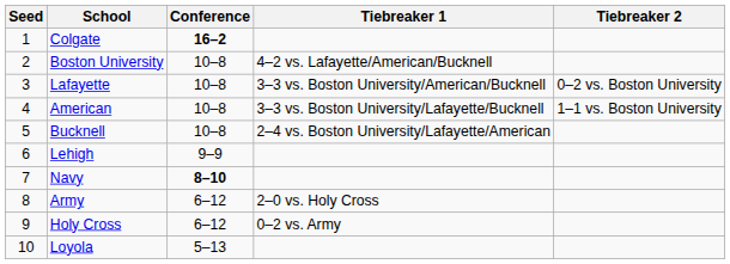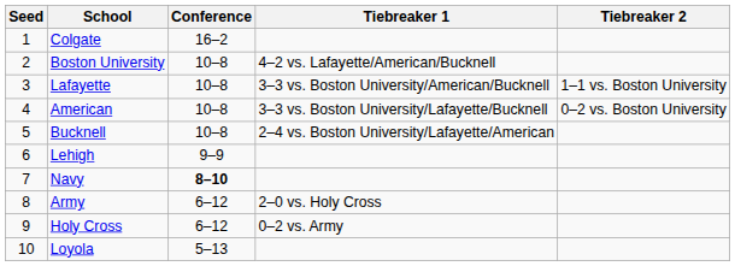Colgate | Conference: bold -> normal
Lafayette | Tiebreaker 2: 0–2 vs. Boston University -> 1–1 vs. Boston University
American | Tiebreaker 2: 1–1 vs. Boston University -> 0–2 vs. Boston University
